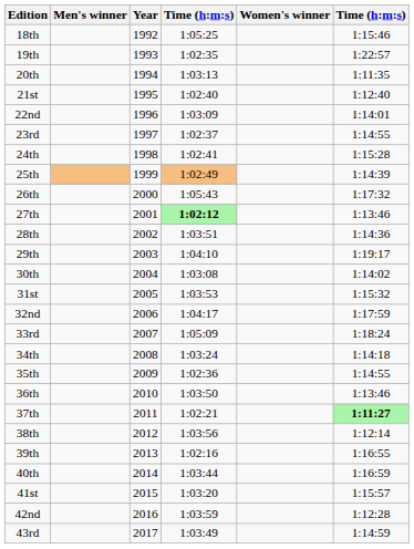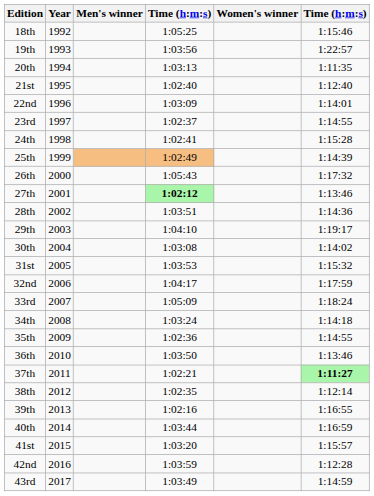columns swapped: Year <-> Men's winner
19th | column 4: 1:02:35 -> 1:03:56
38th | column 4: 1:03:56 -> 1:02:35
